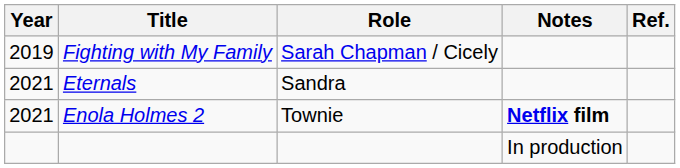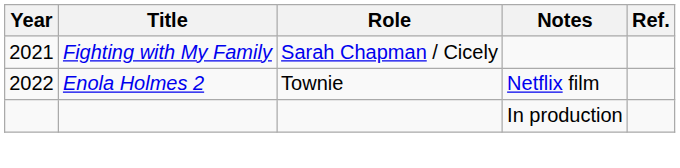Fighting with My Family | Year: 2019 -> 2021
- row: 2021 | Eternals | Sandra
Enola Holmes 2 | Year: 2021 -> 2022
Enola Holmes 2 | Notes: bold -> normal
